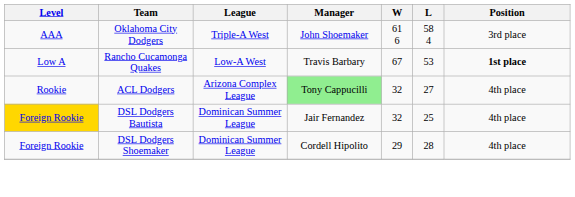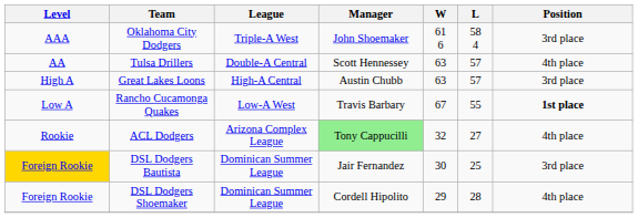+ row: AA | Tulsa Drillers | Double-A Central | Scott Hennessey | 63 | 57 | 4th place
+ row: High A | Great Lakes Loons | High-A Central | Austin Chubb | 63 | 57 | 3rd place
Rancho Cucamonga Quakes | L: 53 -> 55
DSL Dodgers Bautista | W: 32 -> 30
DSL Dodgers Bautista | Position: 4th place -> 3rd place
